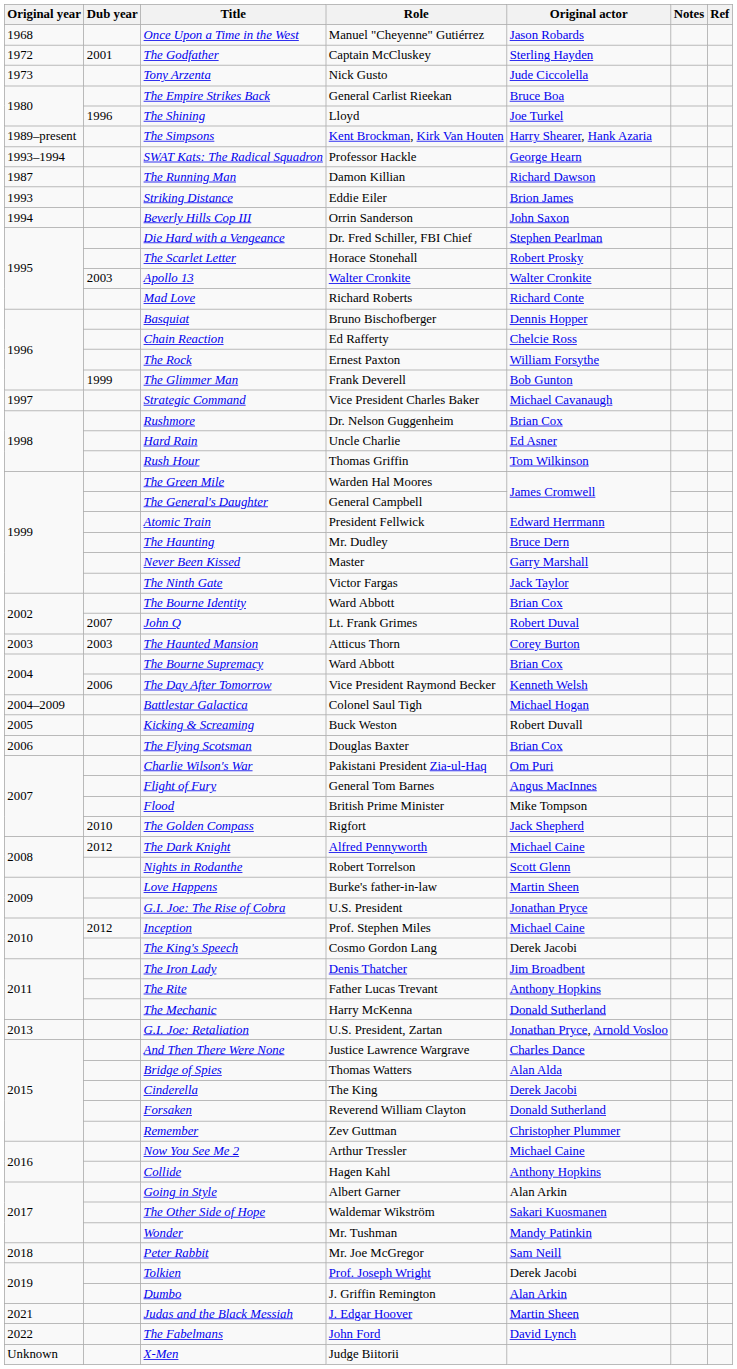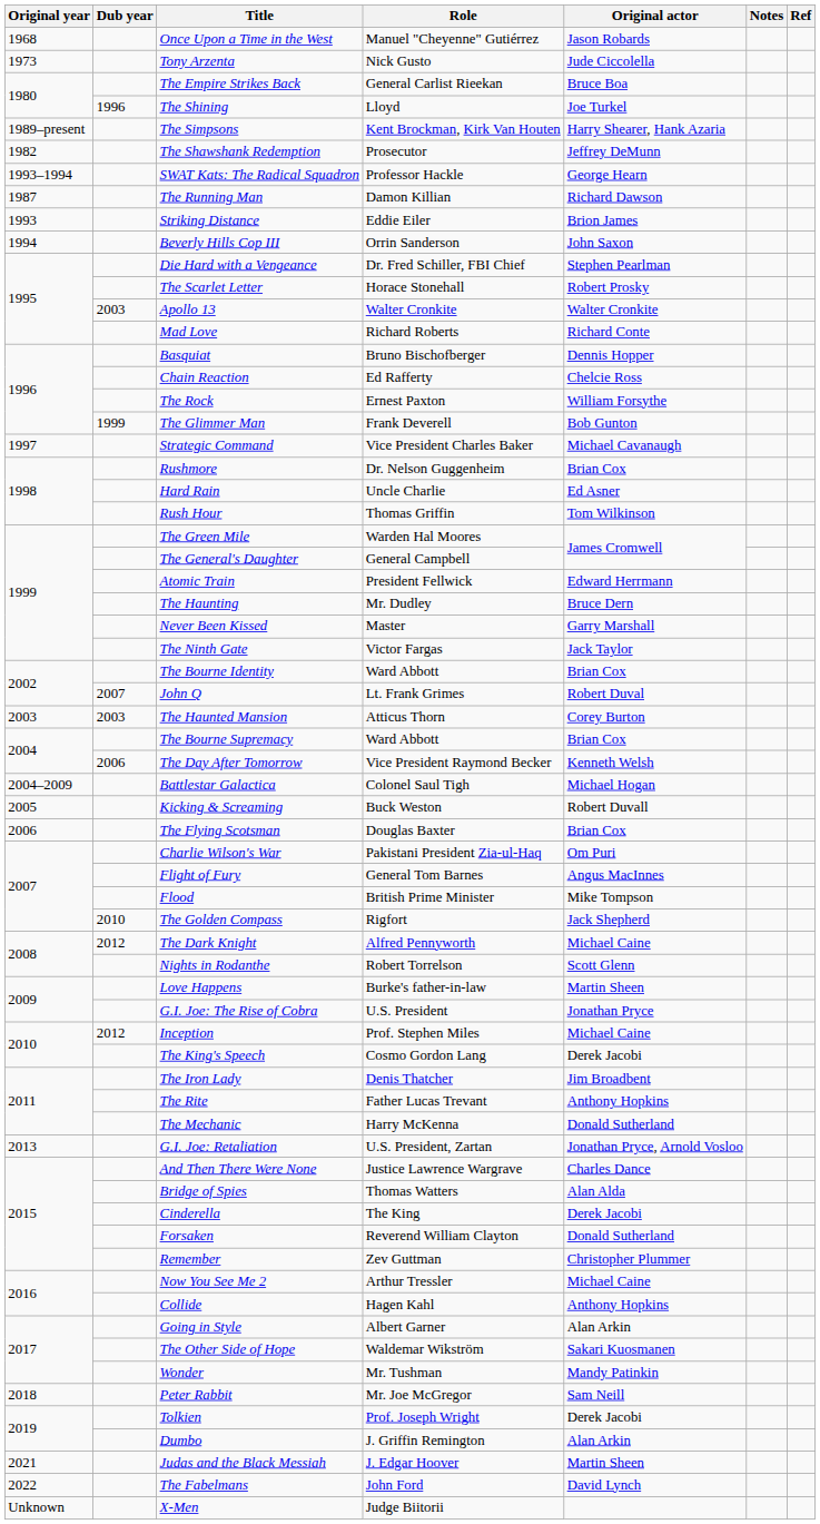- row: 1972 | 2001 | The Godfather | Captain McCluskey | Sterling Hayden
+ row: 1982 | The Shawshank Redemption | Prosecutor | Jeffrey DeMunn
